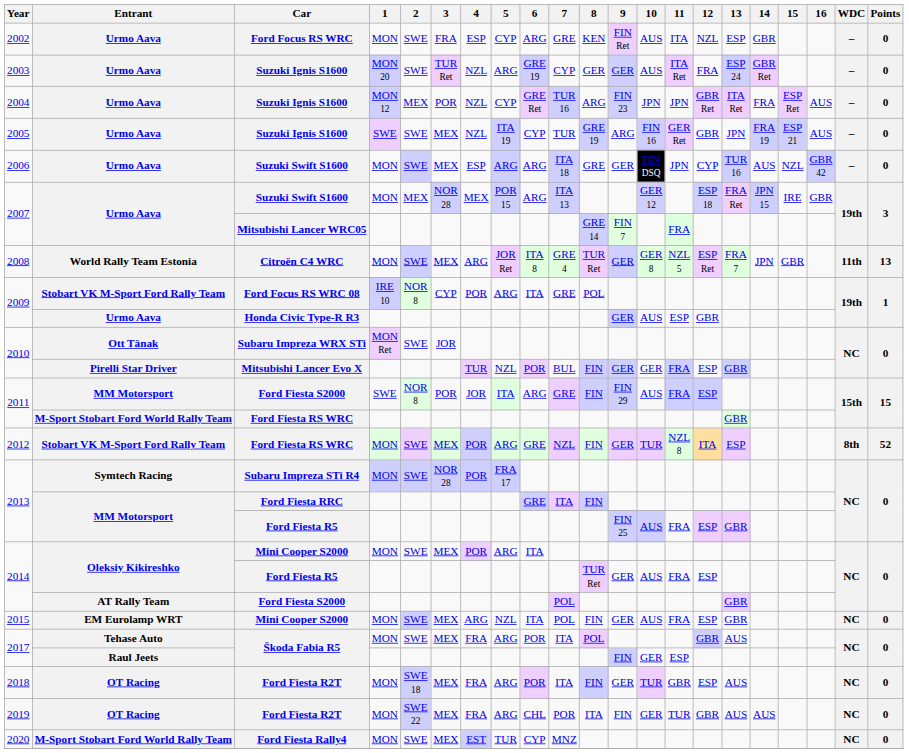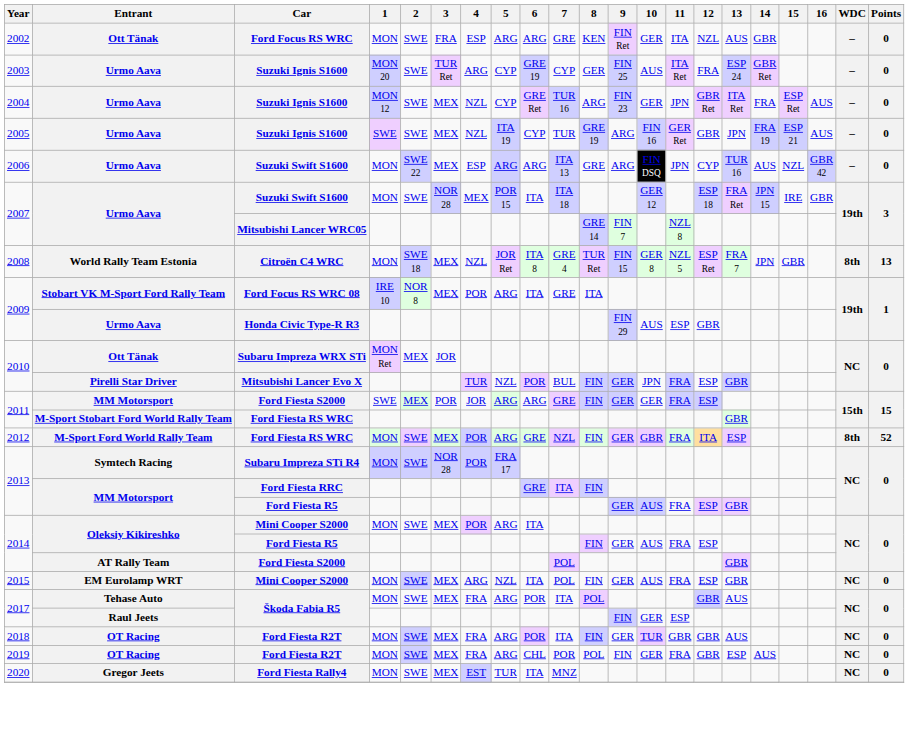2002 | Entrant: Urmo Aava -> Ott Tänak
2002 | 5: CYP -> ARG
2002 | 10: AUS -> GER
2002 | 13: ESP -> AUS
2003 | 4: NZL -> ARG
2003 | 5: ARG -> CYP
2003 | 9: GER -> FIN 25
2004 | 2: MEX -> SWE
2004 | 3: POR -> MEX
2004 | 10: JPN -> GER
2006 | 2: SWE -> SWE 22
2006 | 7: ITA 18 -> ITA 13
2006 | 9: GER -> ARG
2007 / Suzuki Swift S1600 | 2: MEX -> SWE
2007 / Suzuki Swift S1600 | 6: ARG -> ITA
2007 / Suzuki Swift S1600 | 7: ITA 13 -> ITA 18
2007 / Mitsubishi Lancer WRC05 | 11: FRA -> NZL 8
2008 | 2: SWE -> SWE 18
2008 | 4: ARG -> NZL
2008 | 9: GER -> FIN 15
2008 | WDC: 11th -> 8th
2009 / Ford Focus RS WRC 08 | 3: CYP -> MEX
2009 / Ford Focus RS WRC 08 | 8: POL -> ITA
2009 / Honda Civic Type-R R3 | 9: GER -> FIN 29
2010 / Subaru Impreza WRX STi | 2: SWE -> MEX
2010 / Mitsubishi Lancer Evo X | 10: GER -> JPN
2011 / Ford Fiesta S2000 | 2: NOR 8 -> MEX
2011 / Ford Fiesta S2000 | 5: ITA -> ARG
2011 / Ford Fiesta S2000 | 9: FIN 29 -> GER
2011 / Ford Fiesta S2000 | 10: AUS -> GER
2012 | Entrant: Stobart VK M-Sport Ford Rally Team -> M-Sport Ford World Rally Team
2012 | 10: TUR -> GBR
2012 | 11: NZL 8 -> FRA
2013 / Ford Fiesta R5 | 9: FIN 25 -> GER
2014 / Ford Fiesta R5 | 8: TUR Ret -> FIN
2018 | 2: SWE 18 -> SWE
2018 | 12: ESP -> GBR
2019 | 2: SWE 22 -> SWE
2019 | 8: ITA -> POL
2019 | 11: TUR -> FRA
2019 | 13: AUS -> ESP
2020 | Entrant: M-Sport Stobart Ford World Rally Team -> Gregor Jeets
2020 | 6: CYP -> ITA
